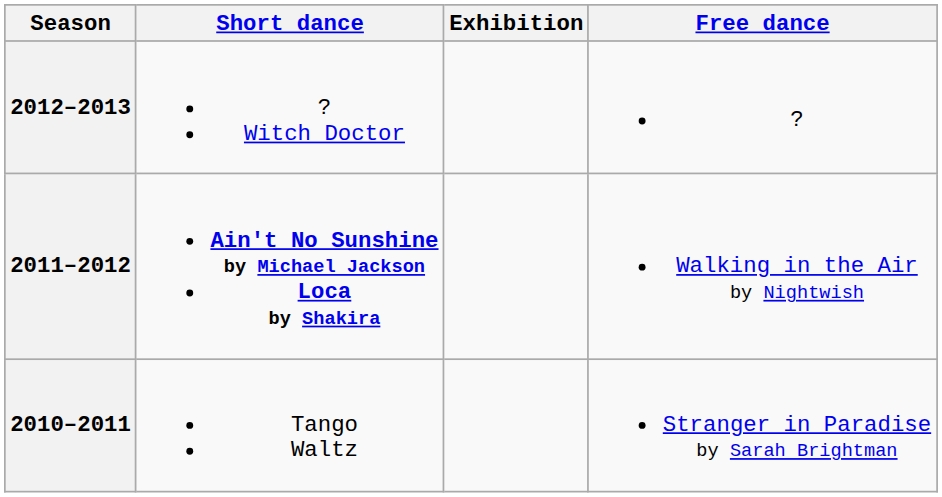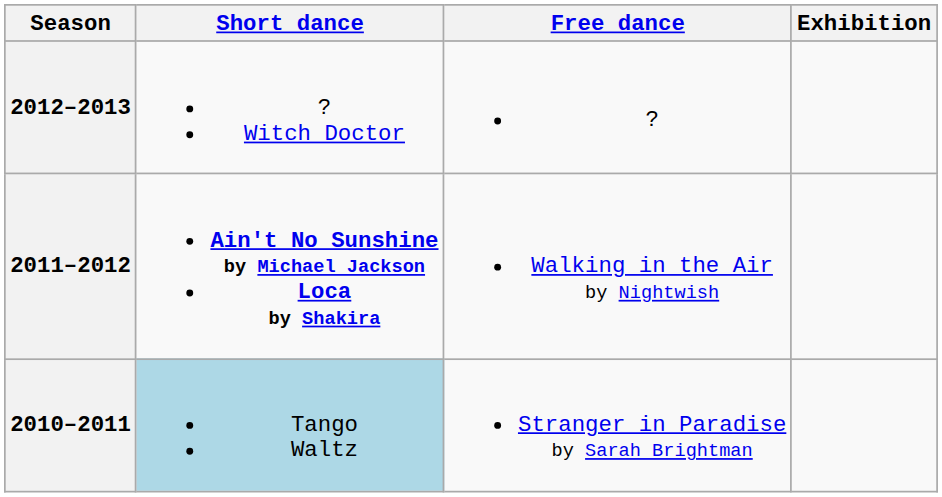columns swapped: Free dance <-> Exhibition
2010–2011 | Short dance: no background -> lightblue background
